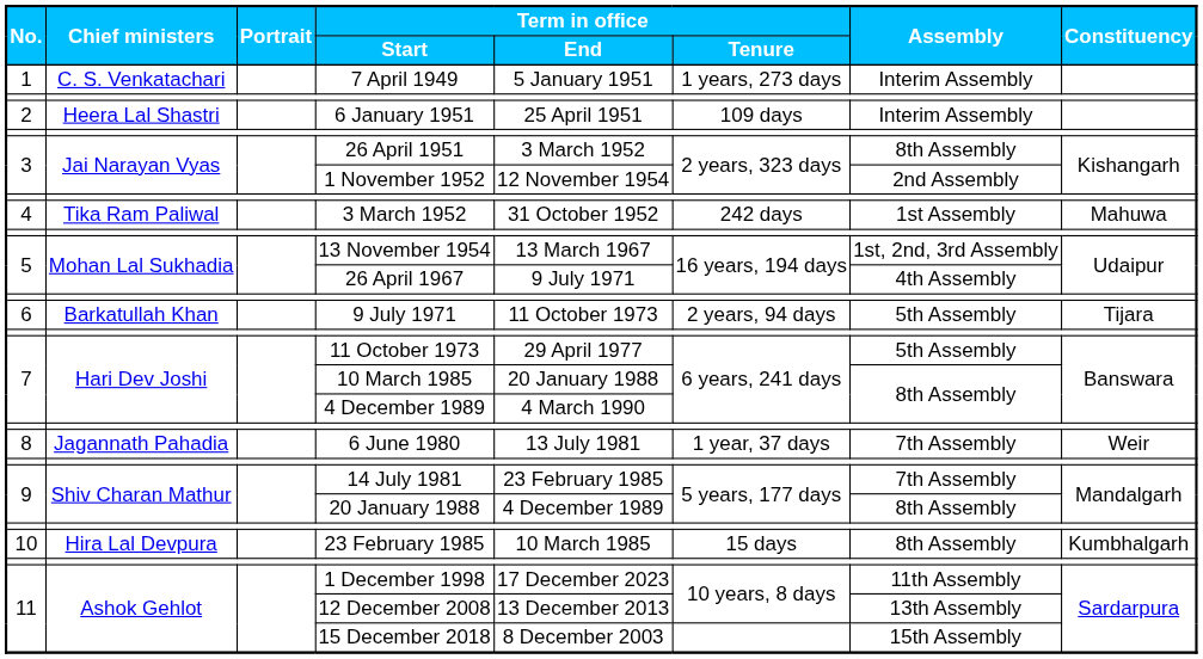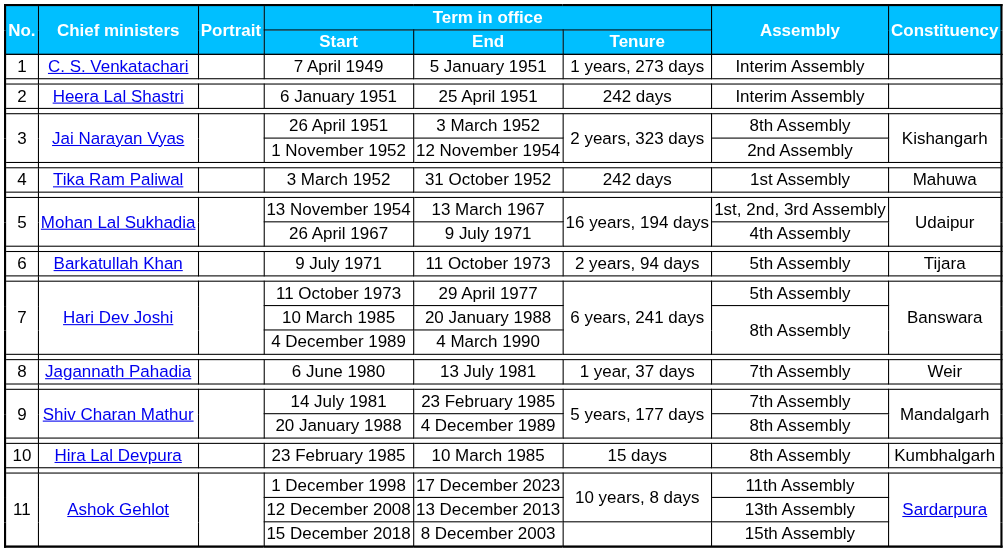6 January 1951 | Term in office / Tenure: 109 days -> 242 days
